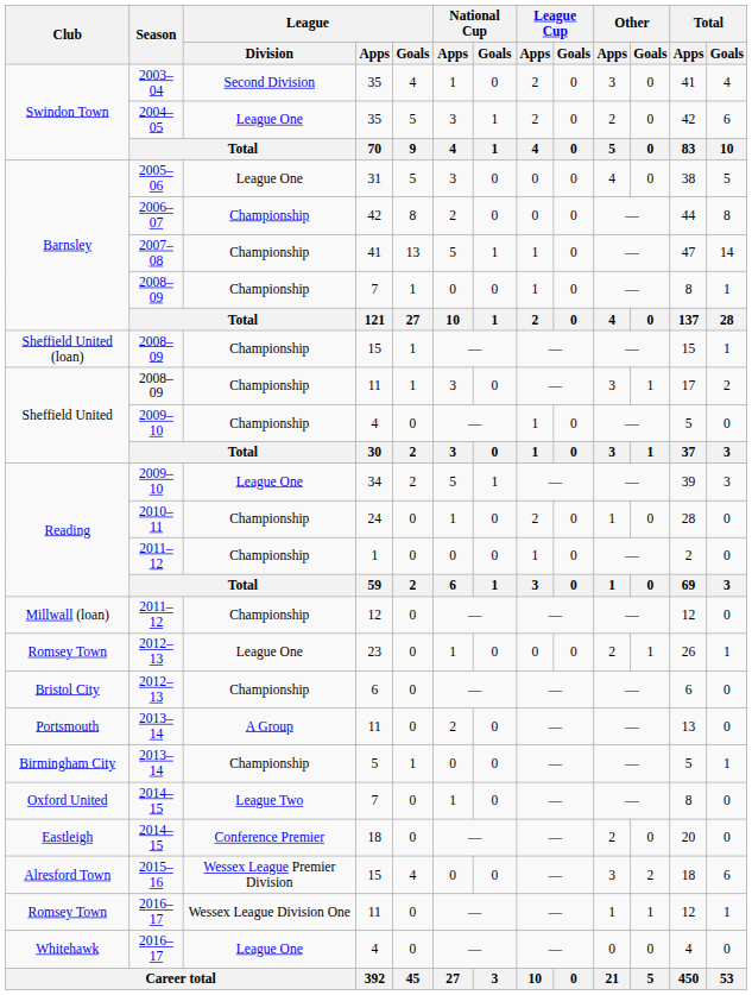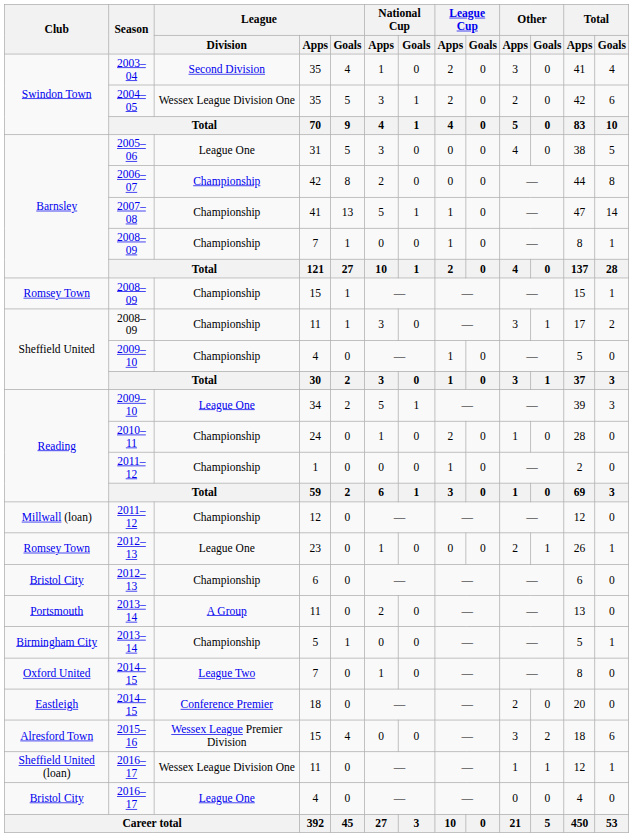2004–05 / 35 | League / Division: League One -> Wessex League Division One
2008–09 / 15 | Club: Sheffield United (loan) -> Romsey Town
2016–17 / 11 | Club: Romsey Town -> Sheffield United (loan)
2016–17 / 4 | Club: Whitehawk -> Bristol City
